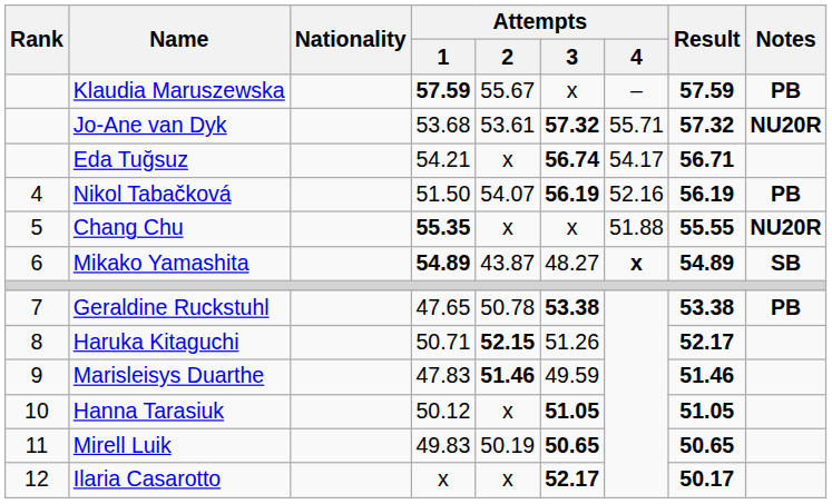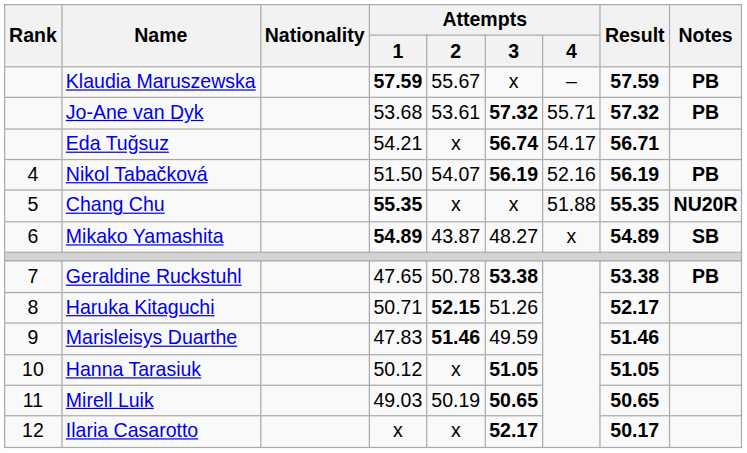Jo-Ane van Dyk | Notes: NU20R -> PB
Chang Chu | Result: 55.55 -> 55.35
Mikako Yamashita | Attempts / 4: bold -> normal
Mirell Luik | Attempts / 1: 49.83 -> 49.03
